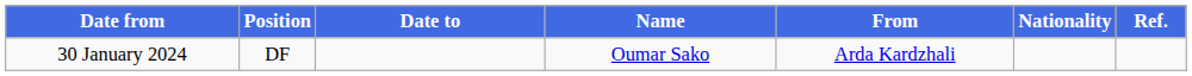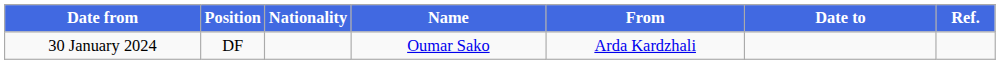columns swapped: Nationality <-> Date to
